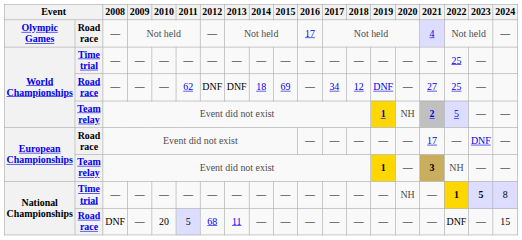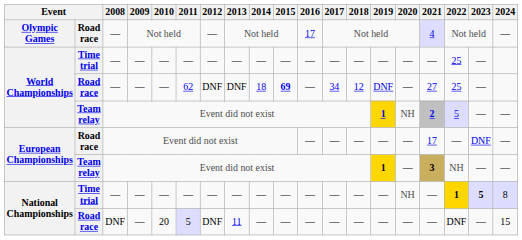World Championships / Road race | 2015: normal -> bold
National Championships / Road race | 2012: 68 -> DNF
